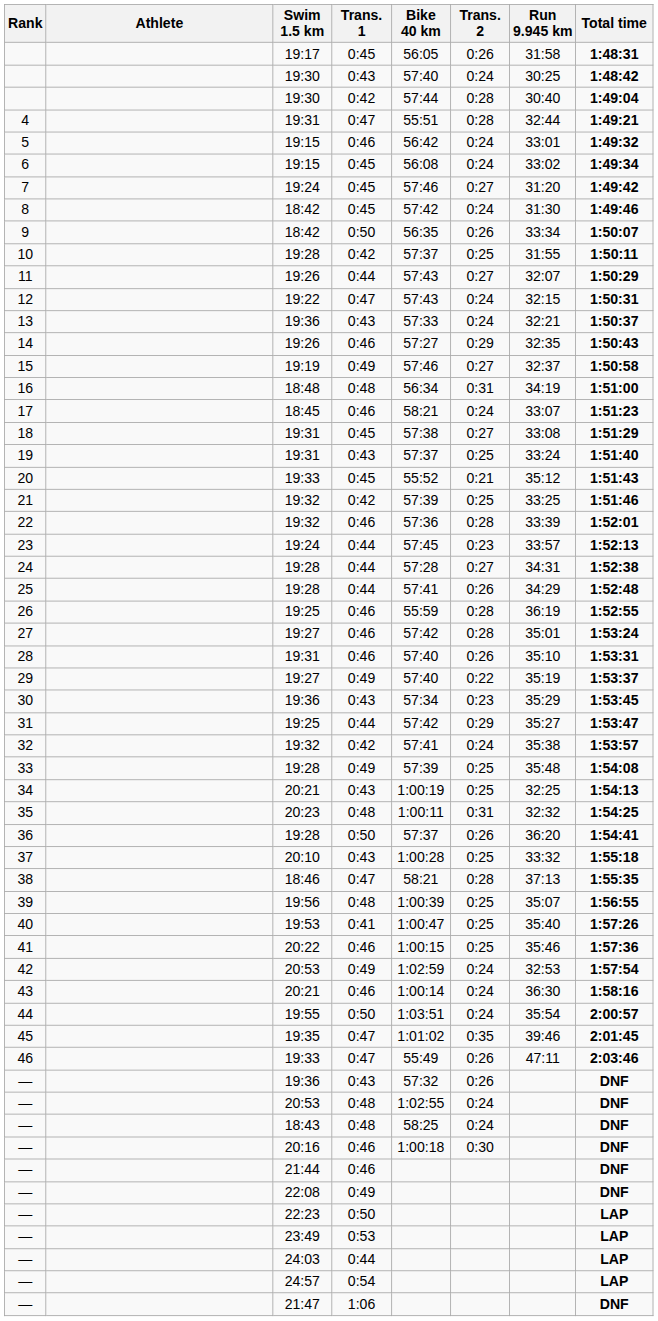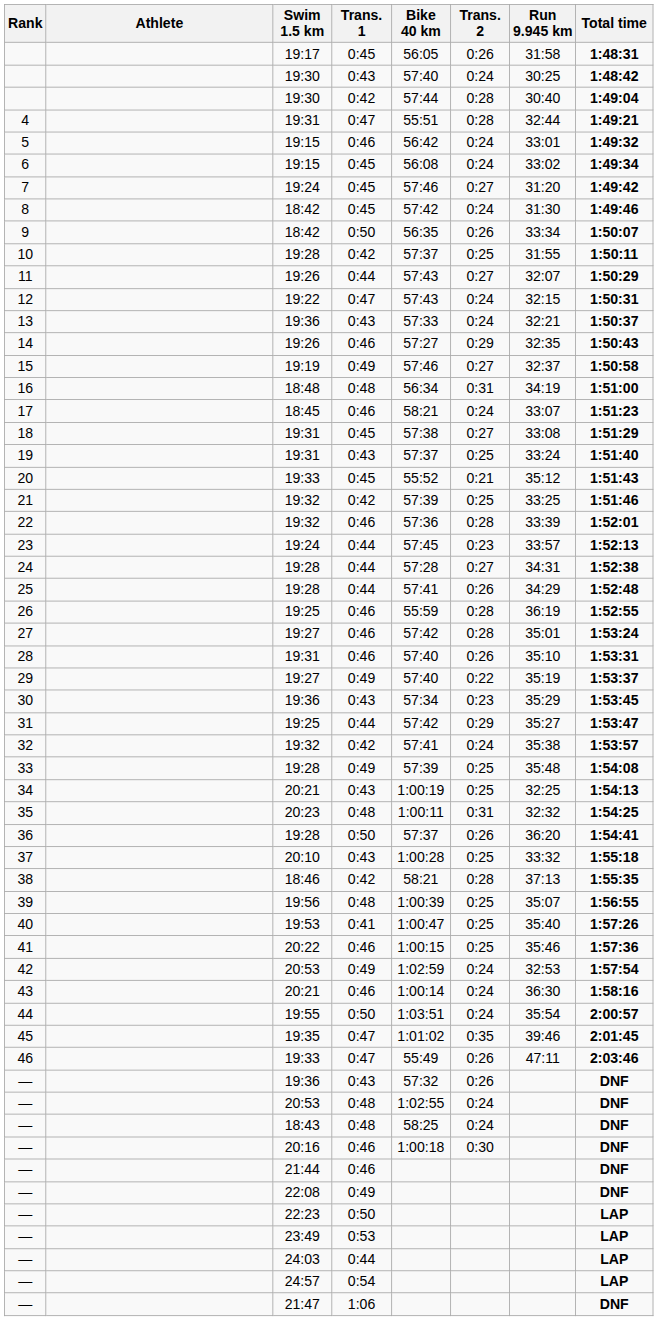38 | Trans. 1: 0:47 -> 0:42
